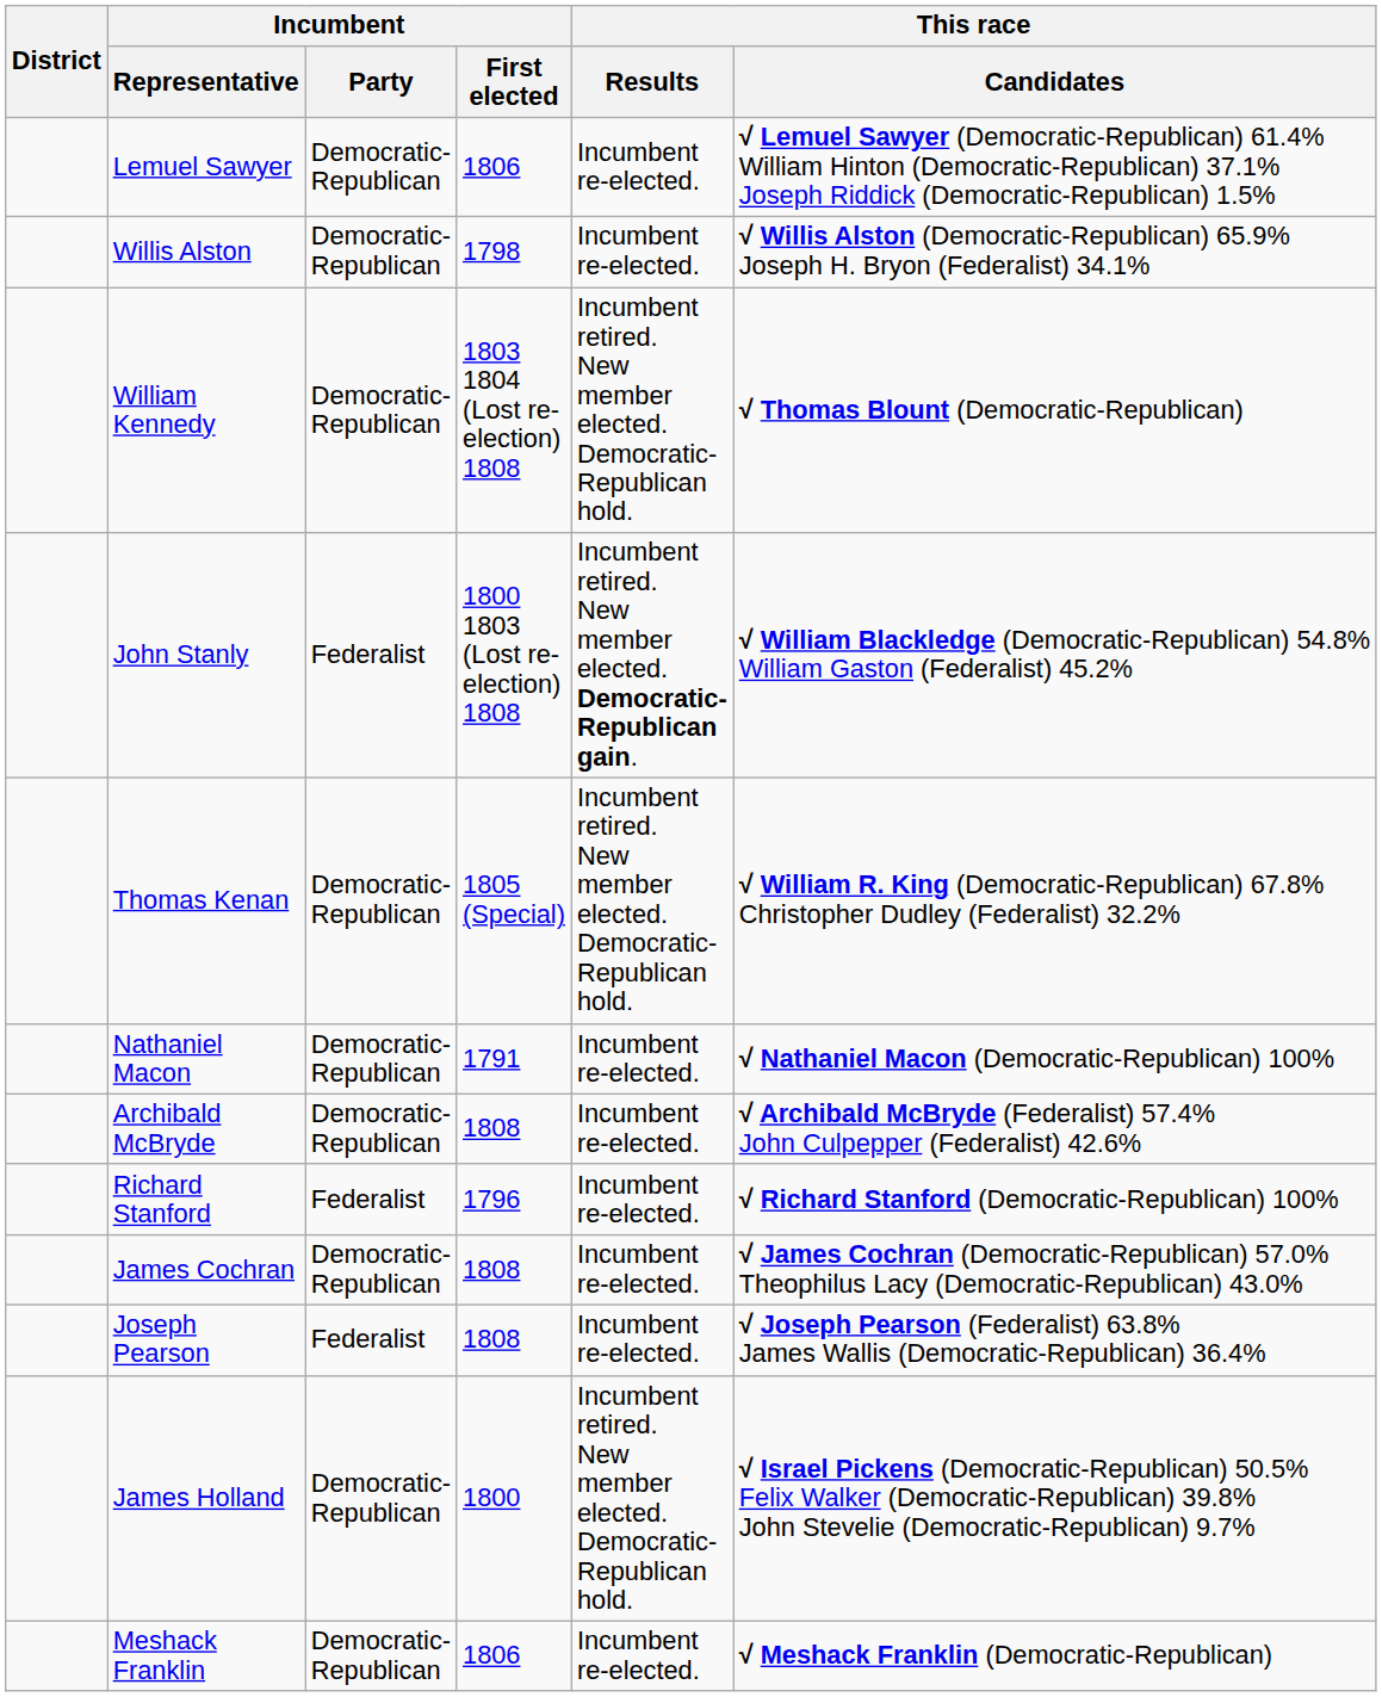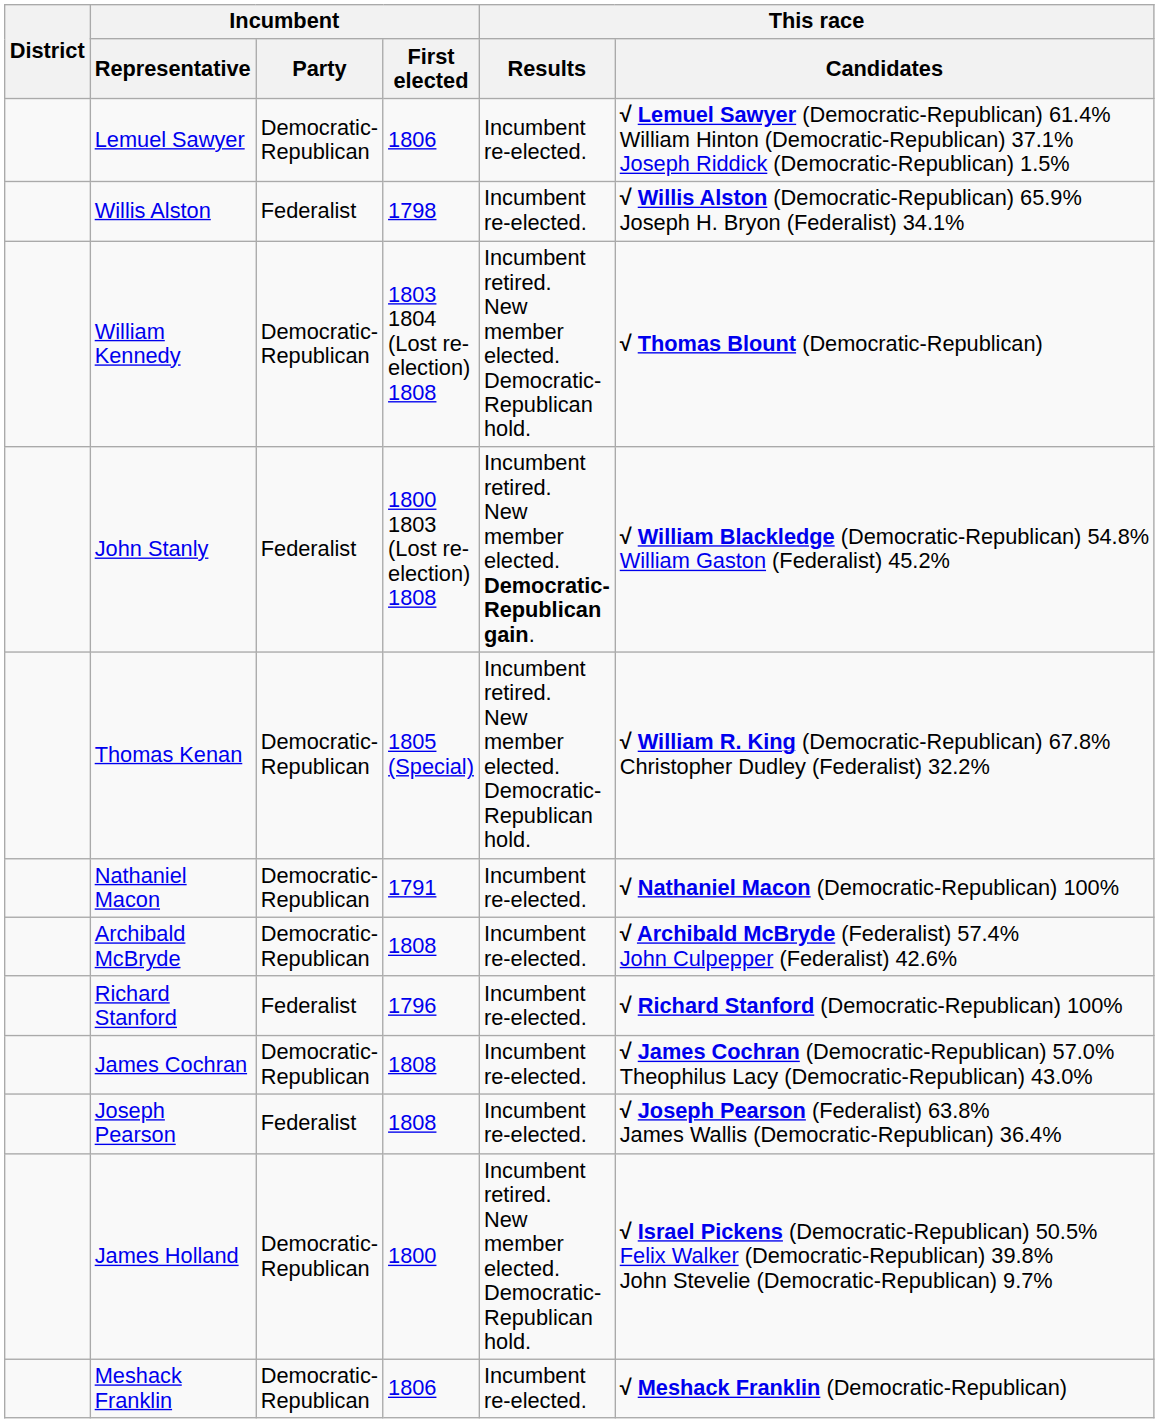Willis Alston | Incumbent / Party: Democratic-Republican -> Federalist
